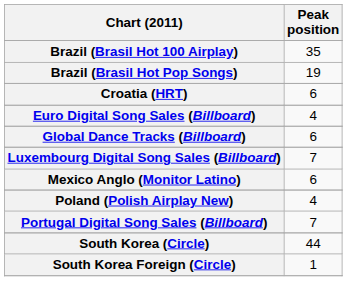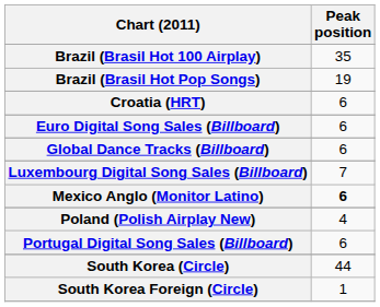Euro Digital Song Sales (Billboard) | Peak position: 4 -> 6
Mexico Anglo (Monitor Latino) | Peak position: normal -> bold
Portugal Digital Song Sales (Billboard) | Peak position: 7 -> 6
